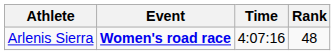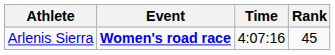Arlenis Sierra | Rank: 48 -> 45
